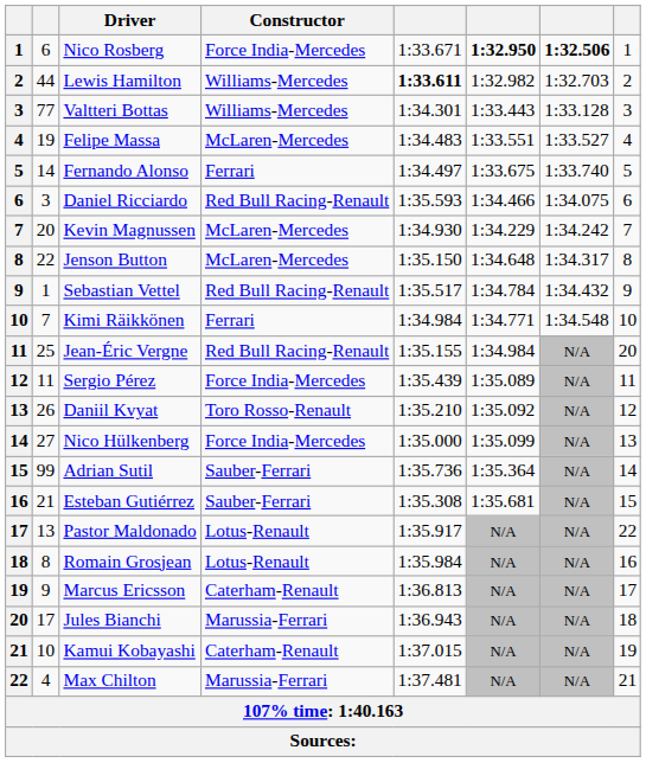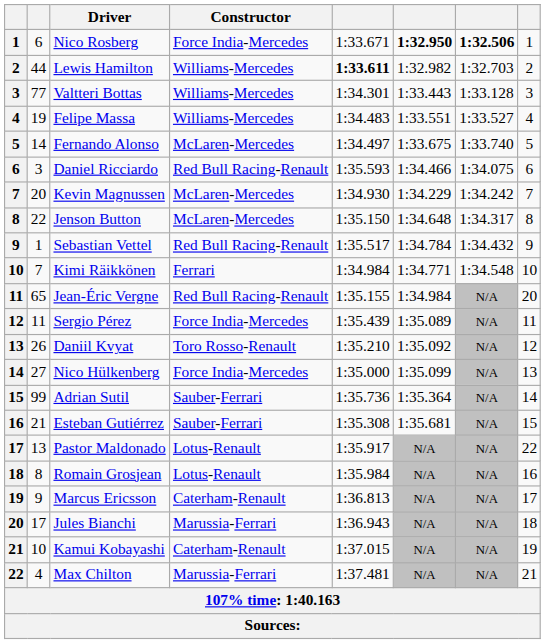Felipe Massa | Constructor: McLaren-Mercedes -> Williams-Mercedes
Fernando Alonso | Constructor: Ferrari -> McLaren-Mercedes
Jean-Éric Vergne | column 2: 25 -> 65
